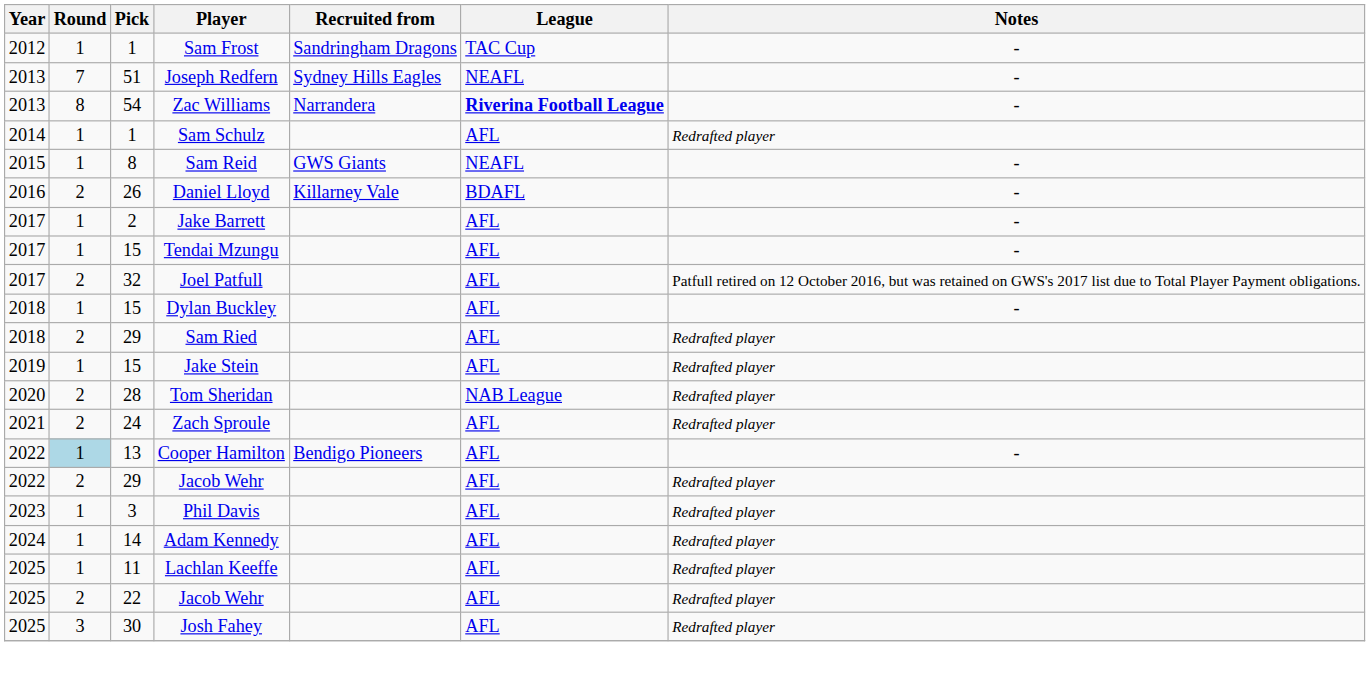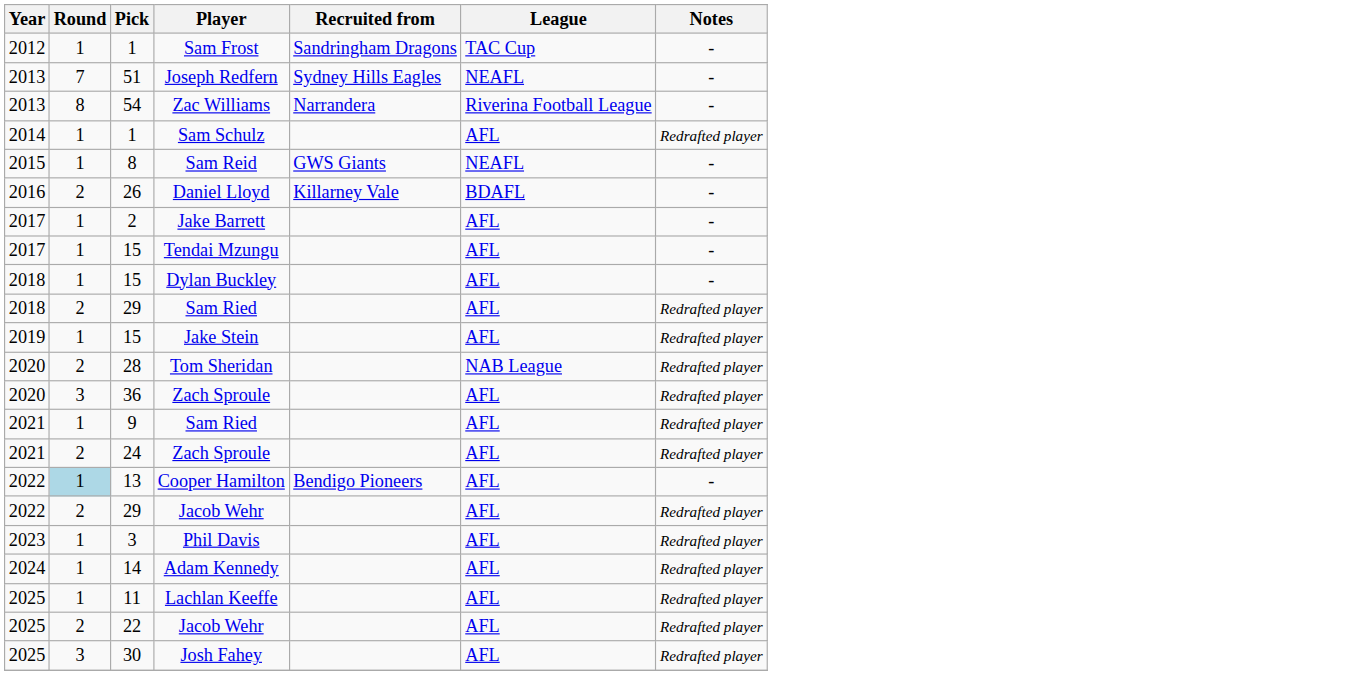Zac Williams | League: bold -> normal
- row: 2017 | 2 | 32 | Joel Patfull | AFL | Patfull retired on 12 October 2016, but was retained on GWS's 2017 list due to Total Player Payment obligations.
+ row: 2020 | 3 | 36 | Zach Sproule | AFL | Redrafted player
+ row: 2021 | 1 | 9 | Sam Ried | AFL | Redrafted player
